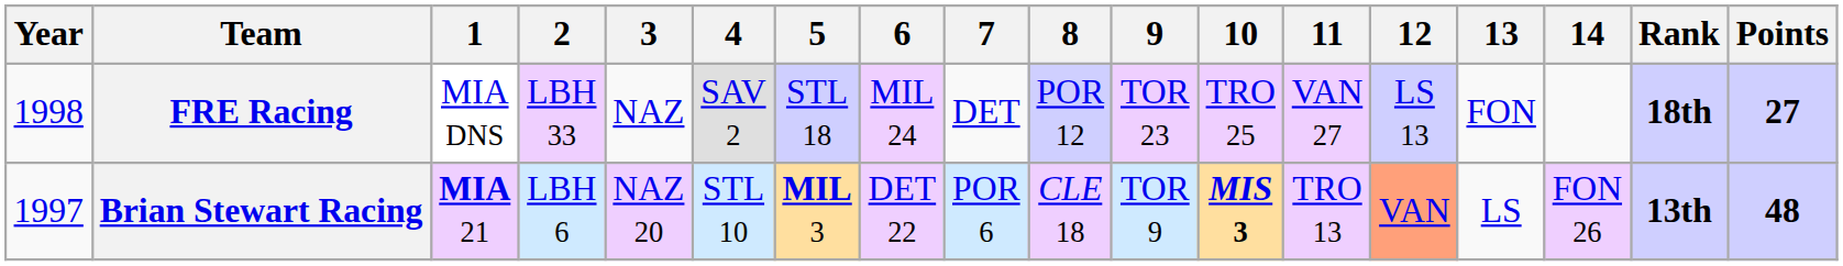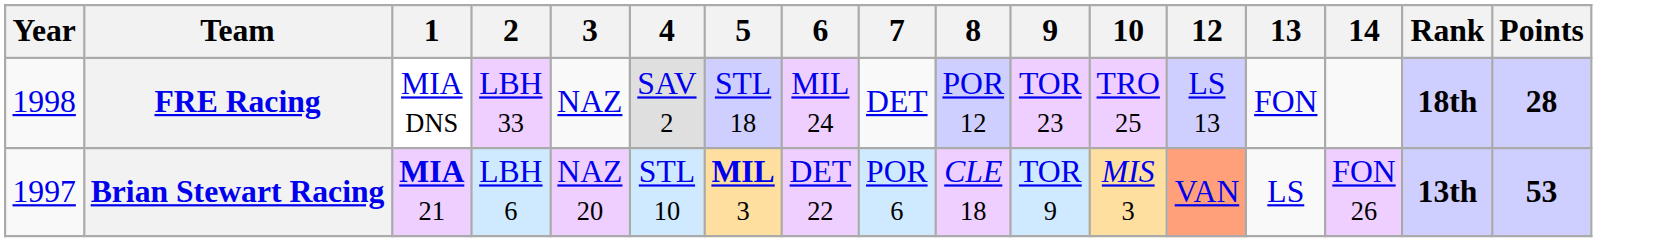- column: 11 | VAN 27 | TRO 13
FRE Racing | Points: 27 -> 28
Brian Stewart Racing | 10: bold -> normal
Brian Stewart Racing | Points: 48 -> 53
